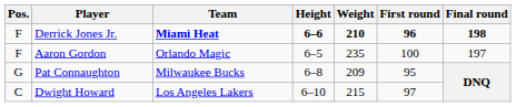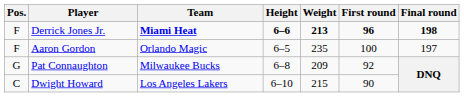Derrick Jones Jr. | Weight: 210 -> 213
Pat Connaughton | First round: 95 -> 92
Dwight Howard | First round: 97 -> 90
